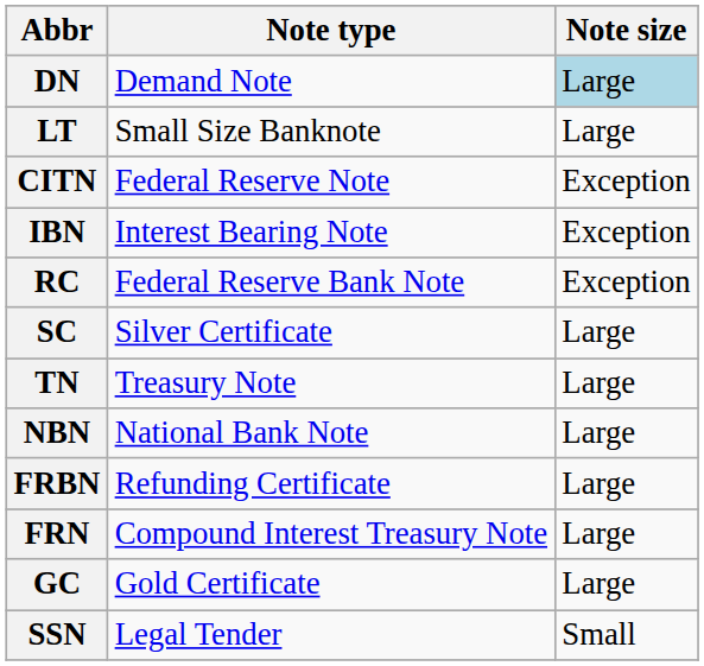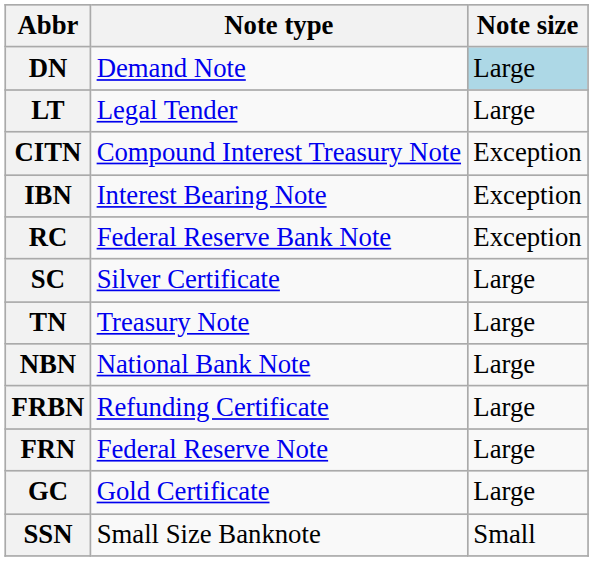LT | Note type: Small Size Banknote -> Legal Tender
CITN | Note type: Federal Reserve Note -> Compound Interest Treasury Note
FRN | Note type: Compound Interest Treasury Note -> Federal Reserve Note
SSN | Note type: Legal Tender -> Small Size Banknote
